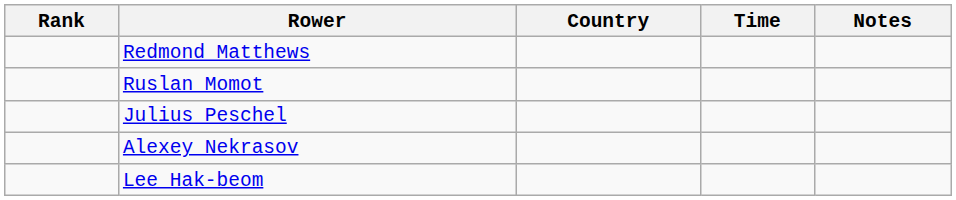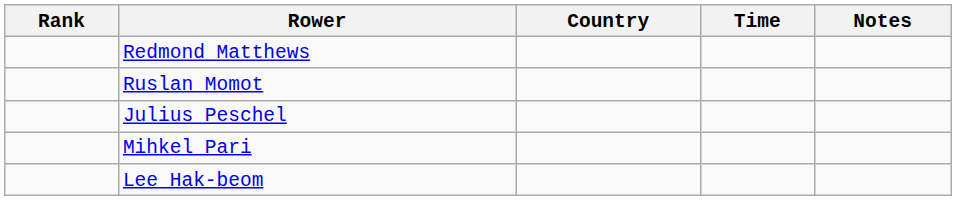- row: Alexey Nekrasov
+ row: Mihkel Pari
